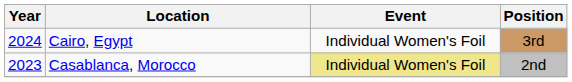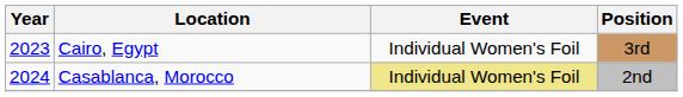Cairo, Egypt | Year: 2024 -> 2023
Casablanca, Morocco | Year: 2023 -> 2024
